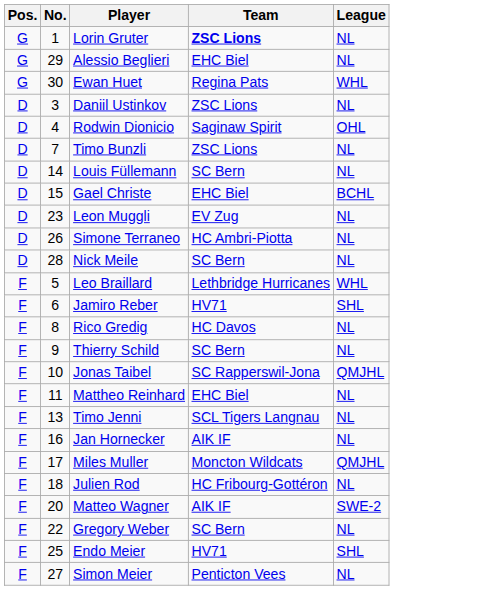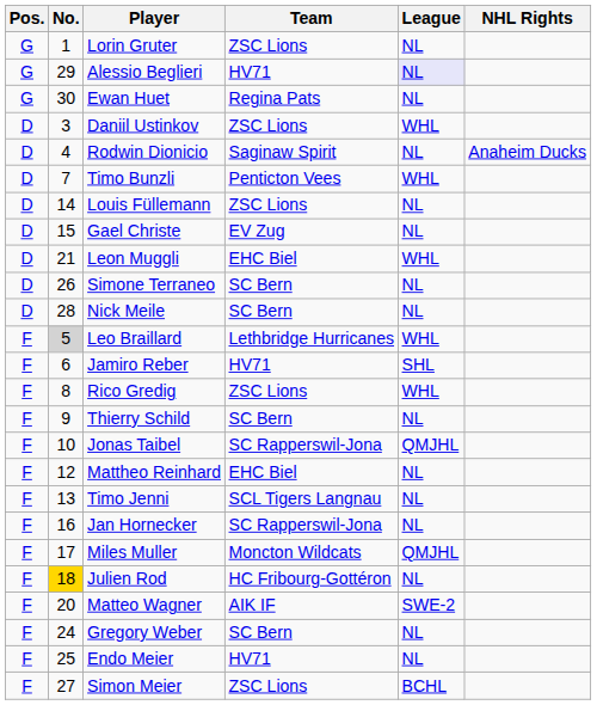+ column: NHL Rights | Anaheim Ducks
Lorin Gruter | Team: bold -> normal
Alessio Beglieri | Team: EHC Biel -> HV71
Alessio Beglieri | League: no background -> lavender background
Ewan Huet | League: WHL -> NL
Daniil Ustinkov | League: NL -> WHL
Rodwin Dionicio | League: OHL -> NL
Timo Bunzli | Team: ZSC Lions -> Penticton Vees
Timo Bunzli | League: NL -> WHL
Louis Füllemann | Team: SC Bern -> ZSC Lions
Gael Christe | Team: EHC Biel -> EV Zug
Gael Christe | League: BCHL -> NL
Leon Muggli | No.: 23 -> 21
Leon Muggli | Team: EV Zug -> EHC Biel
Leon Muggli | League: NL -> WHL
Simone Terraneo | Team: HC Ambri-Piotta -> SC Bern
Leo Braillard | No.: no background -> lightgrey background
Rico Gredig | Team: HC Davos -> ZSC Lions
Rico Gredig | League: NL -> WHL
Mattheo Reinhard | No.: 11 -> 12
Jan Hornecker | Team: AIK IF -> SC Rapperswil-Jona
Julien Rod | No.: no background -> gold background
Gregory Weber | No.: 22 -> 24
Endo Meier | League: SHL -> NL
Simon Meier | Team: Penticton Vees -> ZSC Lions
Simon Meier | League: NL -> BCHL
